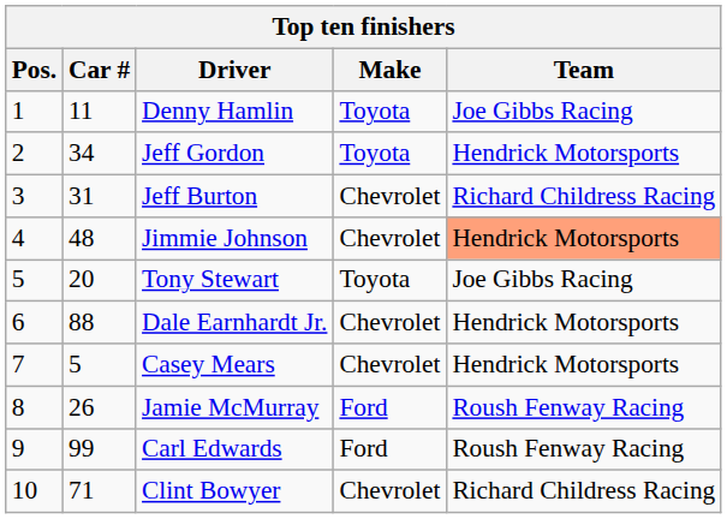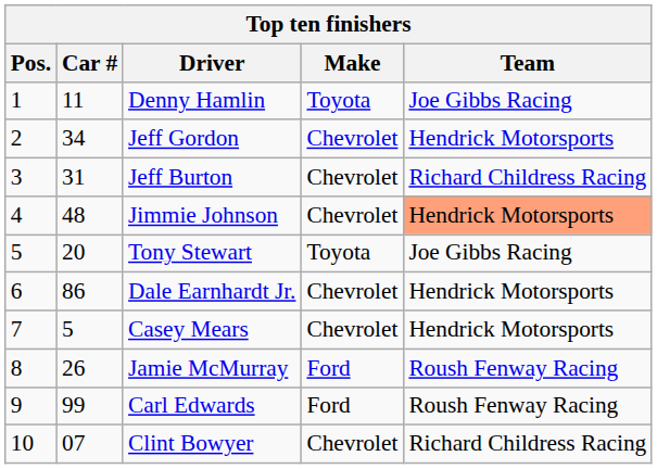Jeff Gordon | Make: Toyota -> Chevrolet
Dale Earnhardt Jr. | Car #: 88 -> 86
Clint Bowyer | Car #: 71 -> 07
